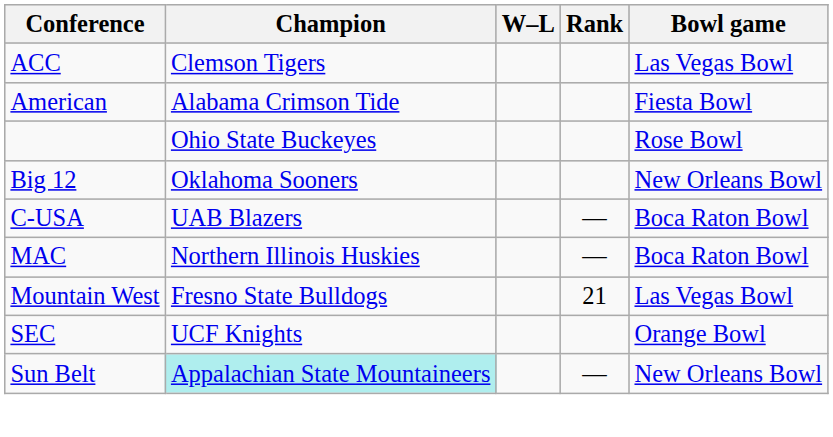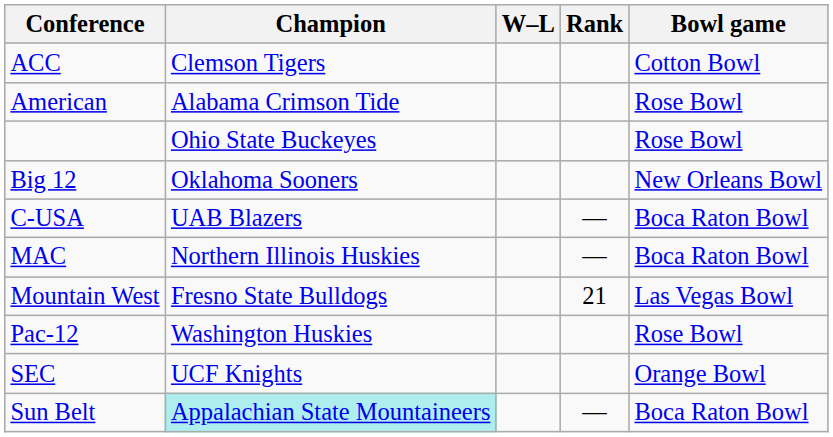ACC | Bowl game: Las Vegas Bowl -> Cotton Bowl
American | Bowl game: Fiesta Bowl -> Rose Bowl
+ row: Pac-12 | Washington Huskies | Rose Bowl
Sun Belt | Bowl game: New Orleans Bowl -> Boca Raton Bowl
